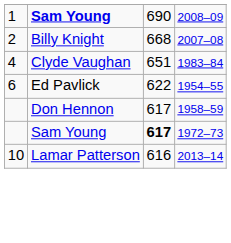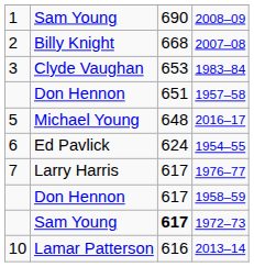2008–09 | column 2: bold -> normal
1983–84 | column 1: 4 -> 3
1983–84 | column 3: 651 -> 653
+ row: Don Hennon | 651 | 1957–58
+ row: 5 | Michael Young | 648 | 2016–17
1954–55 | column 3: 622 -> 624
+ row: 7 | Larry Harris | 617 | 1976–77
